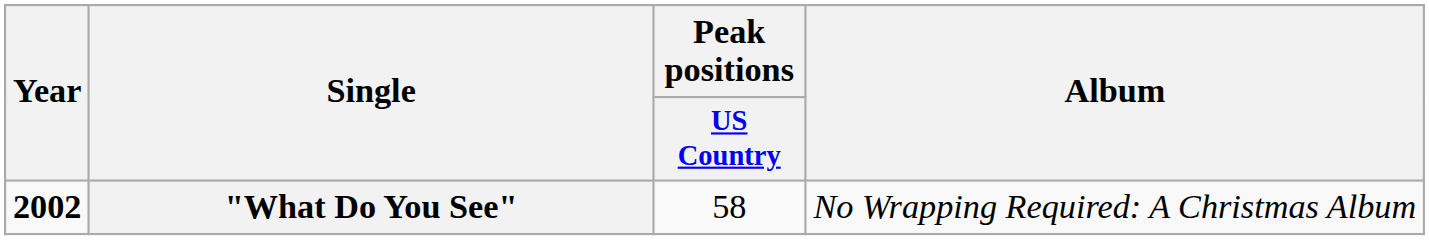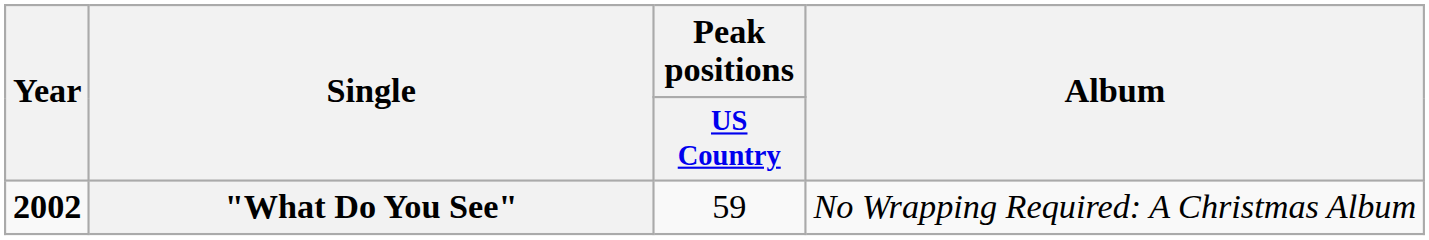"What Do You See" | Peak positions / US Country: 58 -> 59
